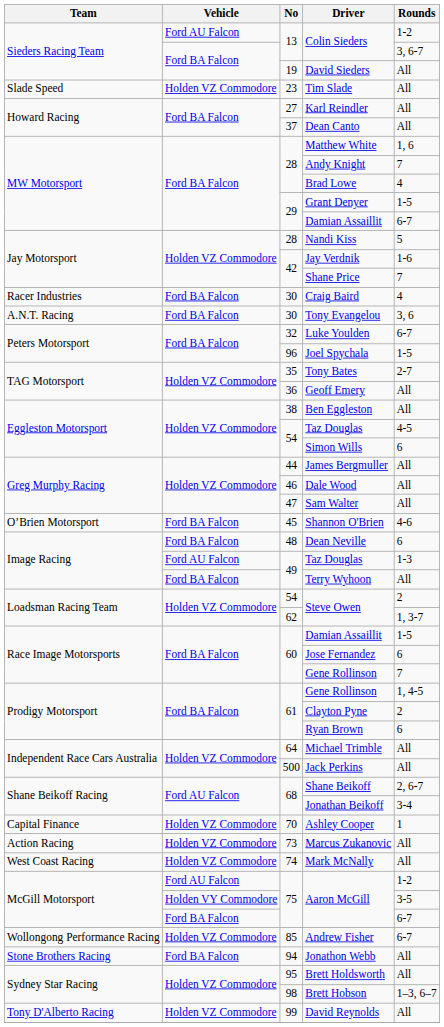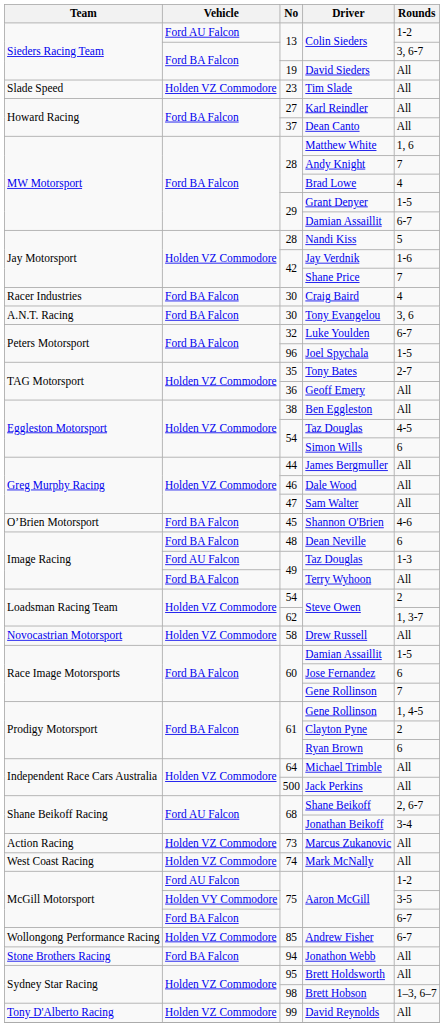+ row: Novocastrian Motorsport | Holden VZ Commodore | 58 | Drew Russell | All
- row: Capital Finance | Holden VZ Commodore | 70 | Ashley Cooper | 1
